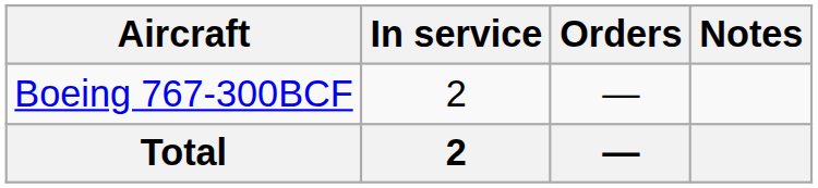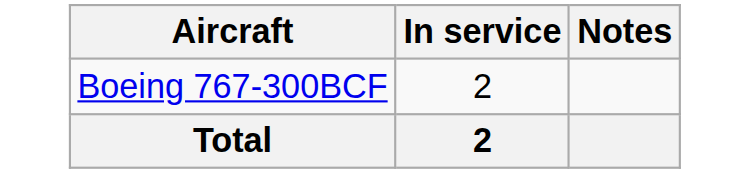- column: Orders | — | —
